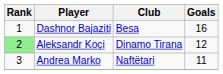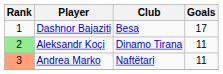Dashnor Bajaziti | Goals: 16 -> 17
Aleksandr Koçi | Goals: 12 -> 11
Andrea Marko | Rank: no background -> lightsalmon background
